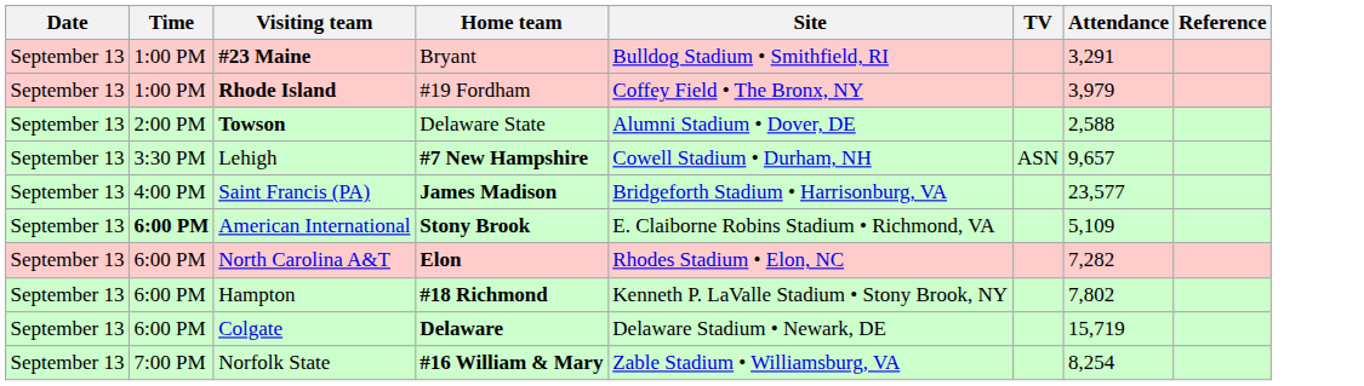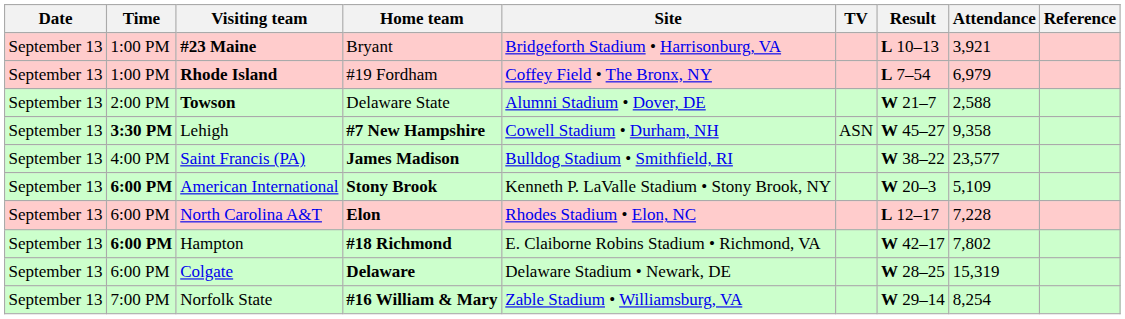+ column: Result | L 10–13 | L 7–54 | W 21–7 | W 45–27 | W 38–22 | W 20–3 | L 12–17 | W 42–17 | W 28–25 | W 29–14
#23 Maine | Site: Bulldog Stadium • Smithfield, RI -> Bridgeforth Stadium • Harrisonburg, VA
#23 Maine | Attendance: 3,291 -> 3,921
Rhode Island | Attendance: 3,979 -> 6,979
Lehigh | Time: normal -> bold
Lehigh | Attendance: 9,657 -> 9,358
Saint Francis (PA) | Site: Bridgeforth Stadium • Harrisonburg, VA -> Bulldog Stadium • Smithfield, RI
American International | Site: E. Claiborne Robins Stadium • Richmond, VA -> Kenneth P. LaValle Stadium • Stony Brook, NY
North Carolina A&T | Attendance: 7,282 -> 7,228
Hampton | Time: normal -> bold
Hampton | Site: Kenneth P. LaValle Stadium • Stony Brook, NY -> E. Claiborne Robins Stadium • Richmond, VA
Colgate | Attendance: 15,719 -> 15,319
